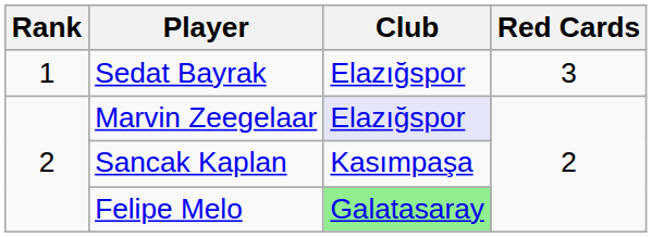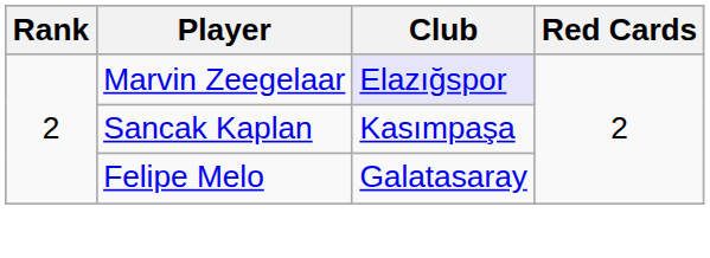- row: 1 | Sedat Bayrak | Elazığspor | 3
Felipe Melo | Club: lightgreen background -> no background
